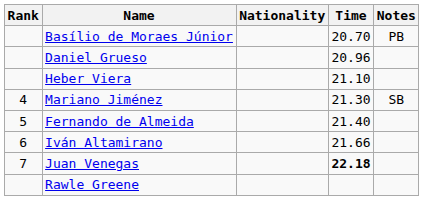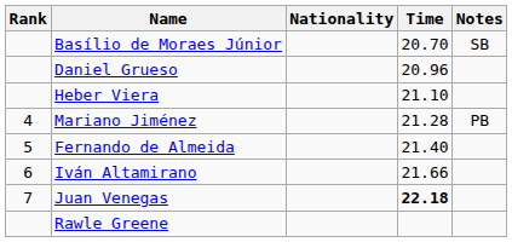Basílio de Moraes Júnior | Notes: PB -> SB
Mariano Jiménez | Time: 21.30 -> 21.28
Mariano Jiménez | Notes: SB -> PB
